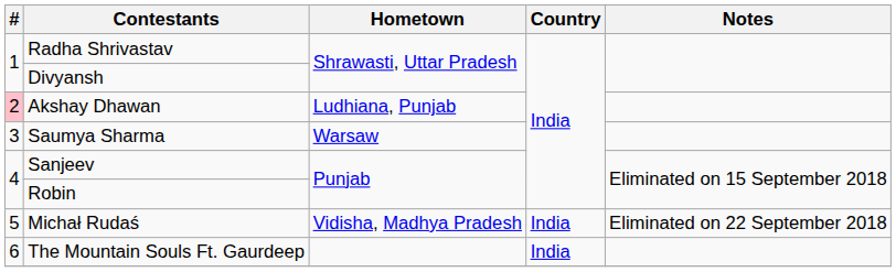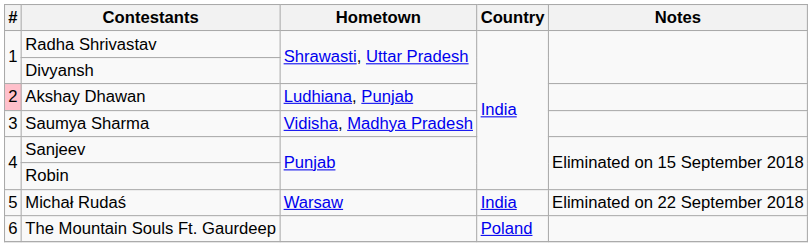Saumya Sharma | Hometown: Warsaw -> Vidisha, Madhya Pradesh
Michał Rudaś | Hometown: Vidisha, Madhya Pradesh -> Warsaw
The Mountain Souls Ft. Gaurdeep | Country: India -> Poland
